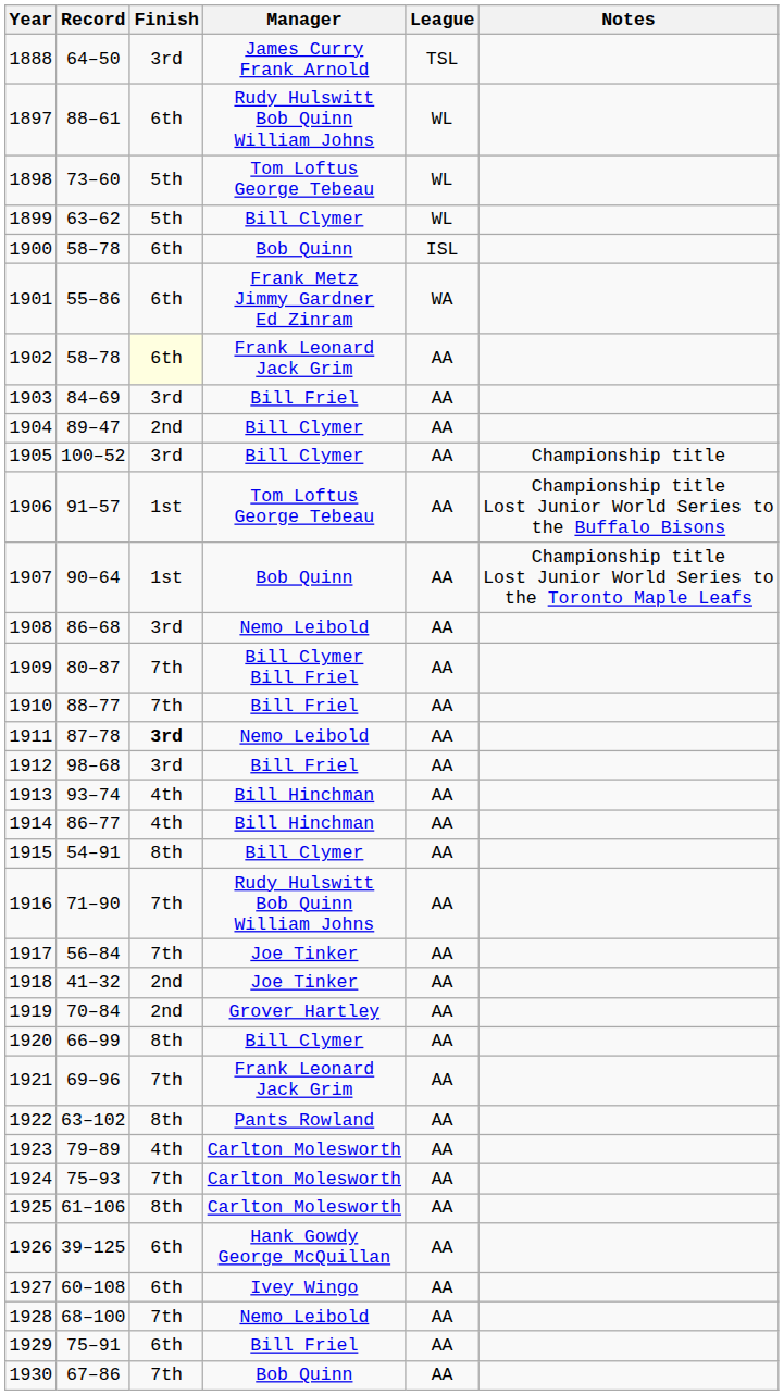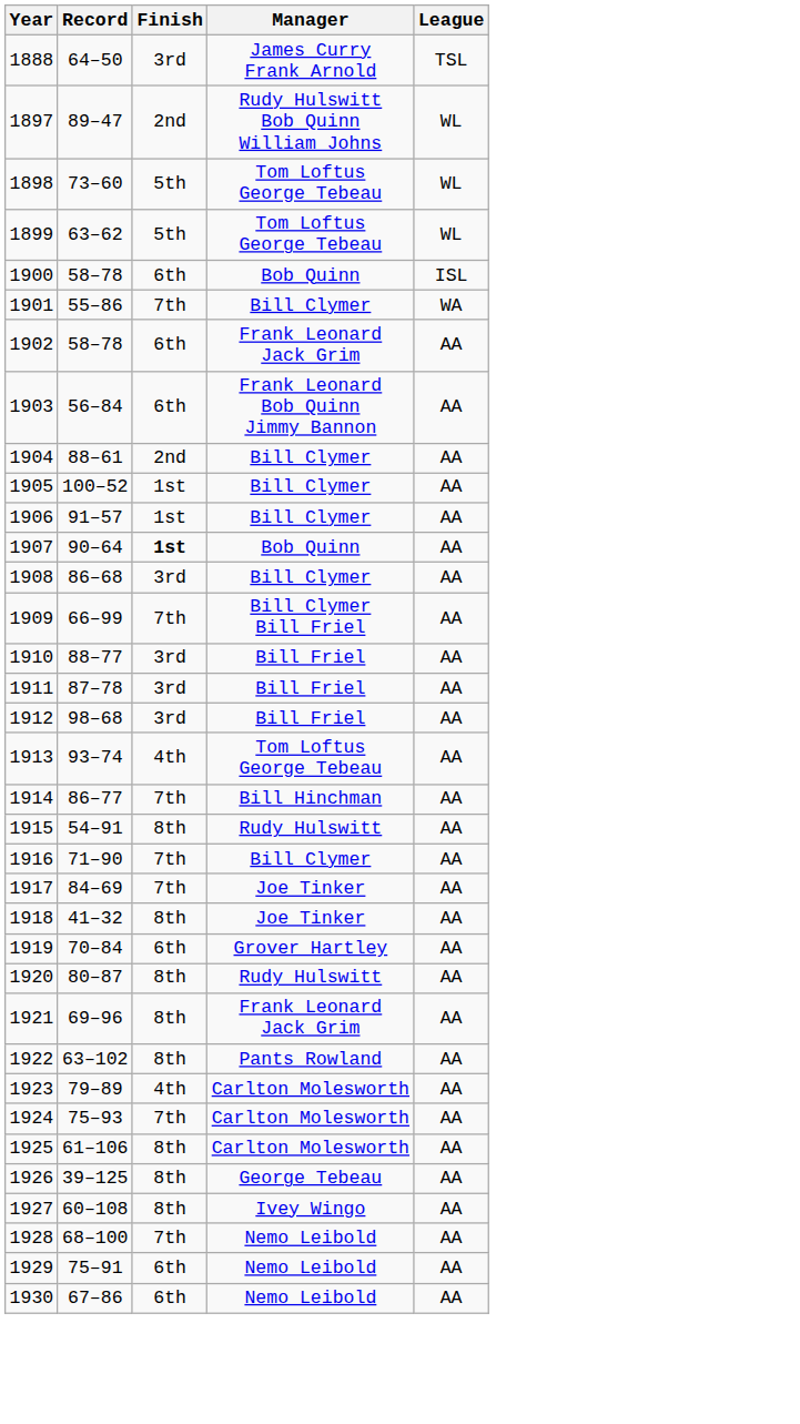- column: Notes | Championship title | Championship title Lost Junior World Series to the Buffalo Bisons | Championship title Lost Junior World Series to the Toronto Maple Leafs
1897 | Record: 88–61 -> 89–47
1897 | Finish: 6th -> 2nd
1899 | Manager: Bill Clymer -> Tom Loftus George Tebeau
1901 | Finish: 6th -> 7th
1901 | Manager: Frank Metz Jimmy Gardner Ed Zinram -> Bill Clymer
1902 | Finish: lightyellow background -> no background
1903 | Record: 84–69 -> 56–84
1903 | Finish: 3rd -> 6th
1903 | Manager: Bill Friel -> Frank Leonard Bob Quinn Jimmy Bannon
1904 | Record: 89–47 -> 88–61
1905 | Finish: 3rd -> 1st
1906 | Manager: Tom Loftus George Tebeau -> Bill Clymer
1907 | Finish: normal -> bold
1908 | Manager: Nemo Leibold -> Bill Clymer
1909 | Record: 80–87 -> 66–99
1910 | Finish: 7th -> 3rd
1911 | Finish: bold -> normal
1911 | Manager: Nemo Leibold -> Bill Friel
1913 | Manager: Bill Hinchman -> Tom Loftus George Tebeau
1914 | Finish: 4th -> 7th
1915 | Manager: Bill Clymer -> Rudy Hulswitt
1916 | Manager: Rudy Hulswitt Bob Quinn William Johns -> Bill Clymer
1917 | Record: 56–84 -> 84–69
1918 | Finish: 2nd -> 8th
1919 | Finish: 2nd -> 6th
1920 | Record: 66–99 -> 80–87
1920 | Manager: Bill Clymer -> Rudy Hulswitt
1921 | Finish: 7th -> 8th
1926 | Finish: 6th -> 8th
1926 | Manager: Hank Gowdy George McQuillan -> George Tebeau
1927 | Finish: 6th -> 8th
1929 | Manager: Bill Friel -> Nemo Leibold
1930 | Finish: 7th -> 6th
1930 | Manager: Bob Quinn -> Nemo Leibold
